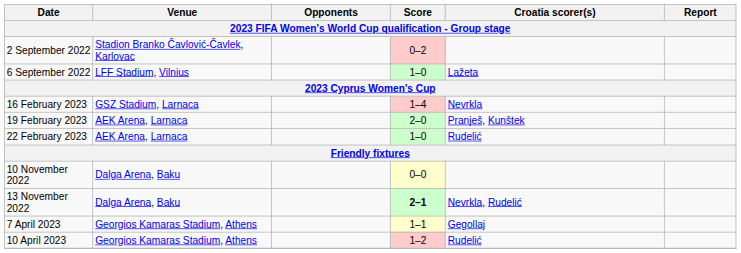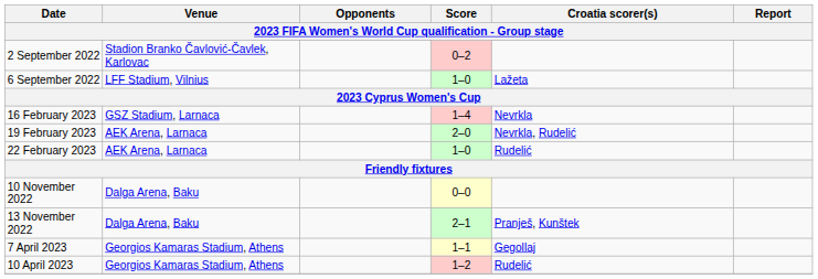19 February 2023 | Croatia scorer(s): Pranješ, Kunštek -> Nevrkla, Rudelić
13 November 2022 | Score: bold -> normal
13 November 2022 | Croatia scorer(s): Nevrkla, Rudelić -> Pranješ, Kunštek
